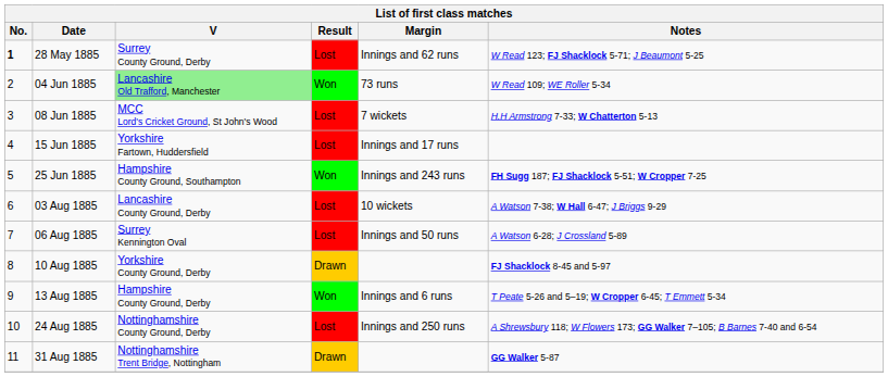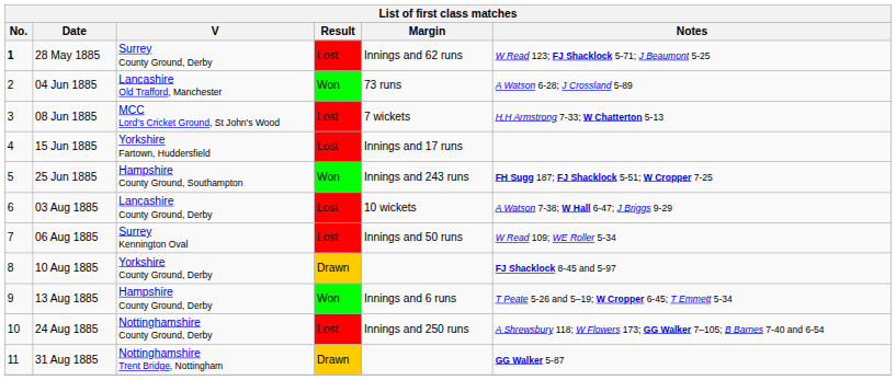04 Jun 1885 | V: lightgreen background -> no background
04 Jun 1885 | Notes: W Read 109; WE Roller 5-34 -> A Watson 6-28; J Crossland 5-89
06 Aug 1885 | Notes: A Watson 6-28; J Crossland 5-89 -> W Read 109; WE Roller 5-34
